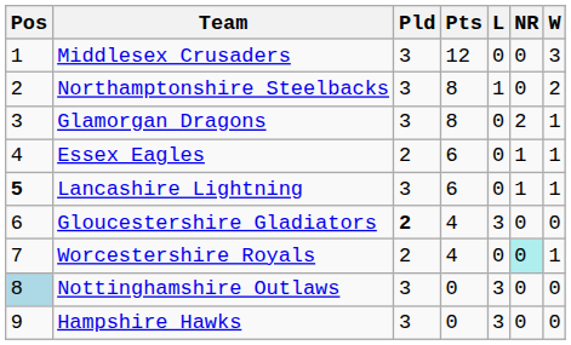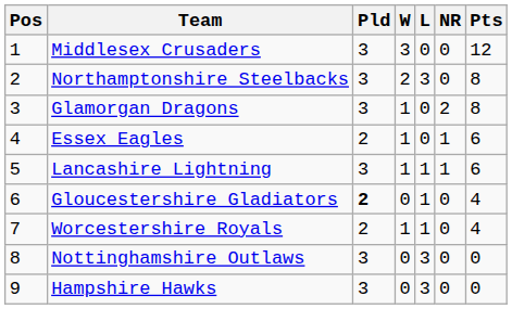columns swapped: W <-> Pts
Northamptonshire Steelbacks | L: 1 -> 3
Lancashire Lightning | Pos: bold -> normal
Lancashire Lightning | L: 0 -> 1
Gloucestershire Gladiators | L: 3 -> 1
Worcestershire Royals | L: 0 -> 1
Worcestershire Royals | NR: paleturquoise background -> no background
Nottinghamshire Outlaws | Pos: lightblue background -> no background
